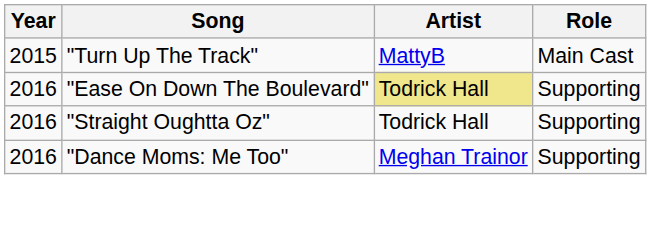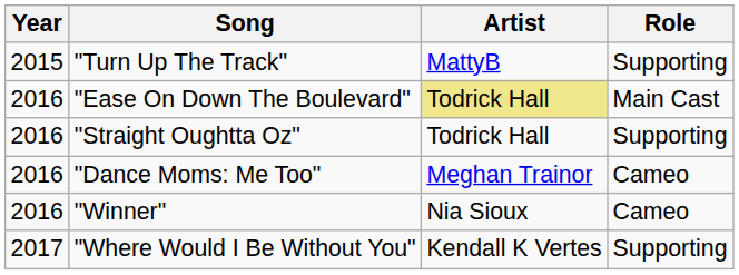"Turn Up The Track" | Role: Main Cast -> Supporting
"Ease On Down The Boulevard" | Role: Supporting -> Main Cast
"Dance Moms: Me Too" | Role: Supporting -> Cameo
+ row: 2016 | "Winner" | Nia Sioux | Cameo
+ row: 2017 | "Where Would I Be Without You" | Kendall K Vertes | Supporting
